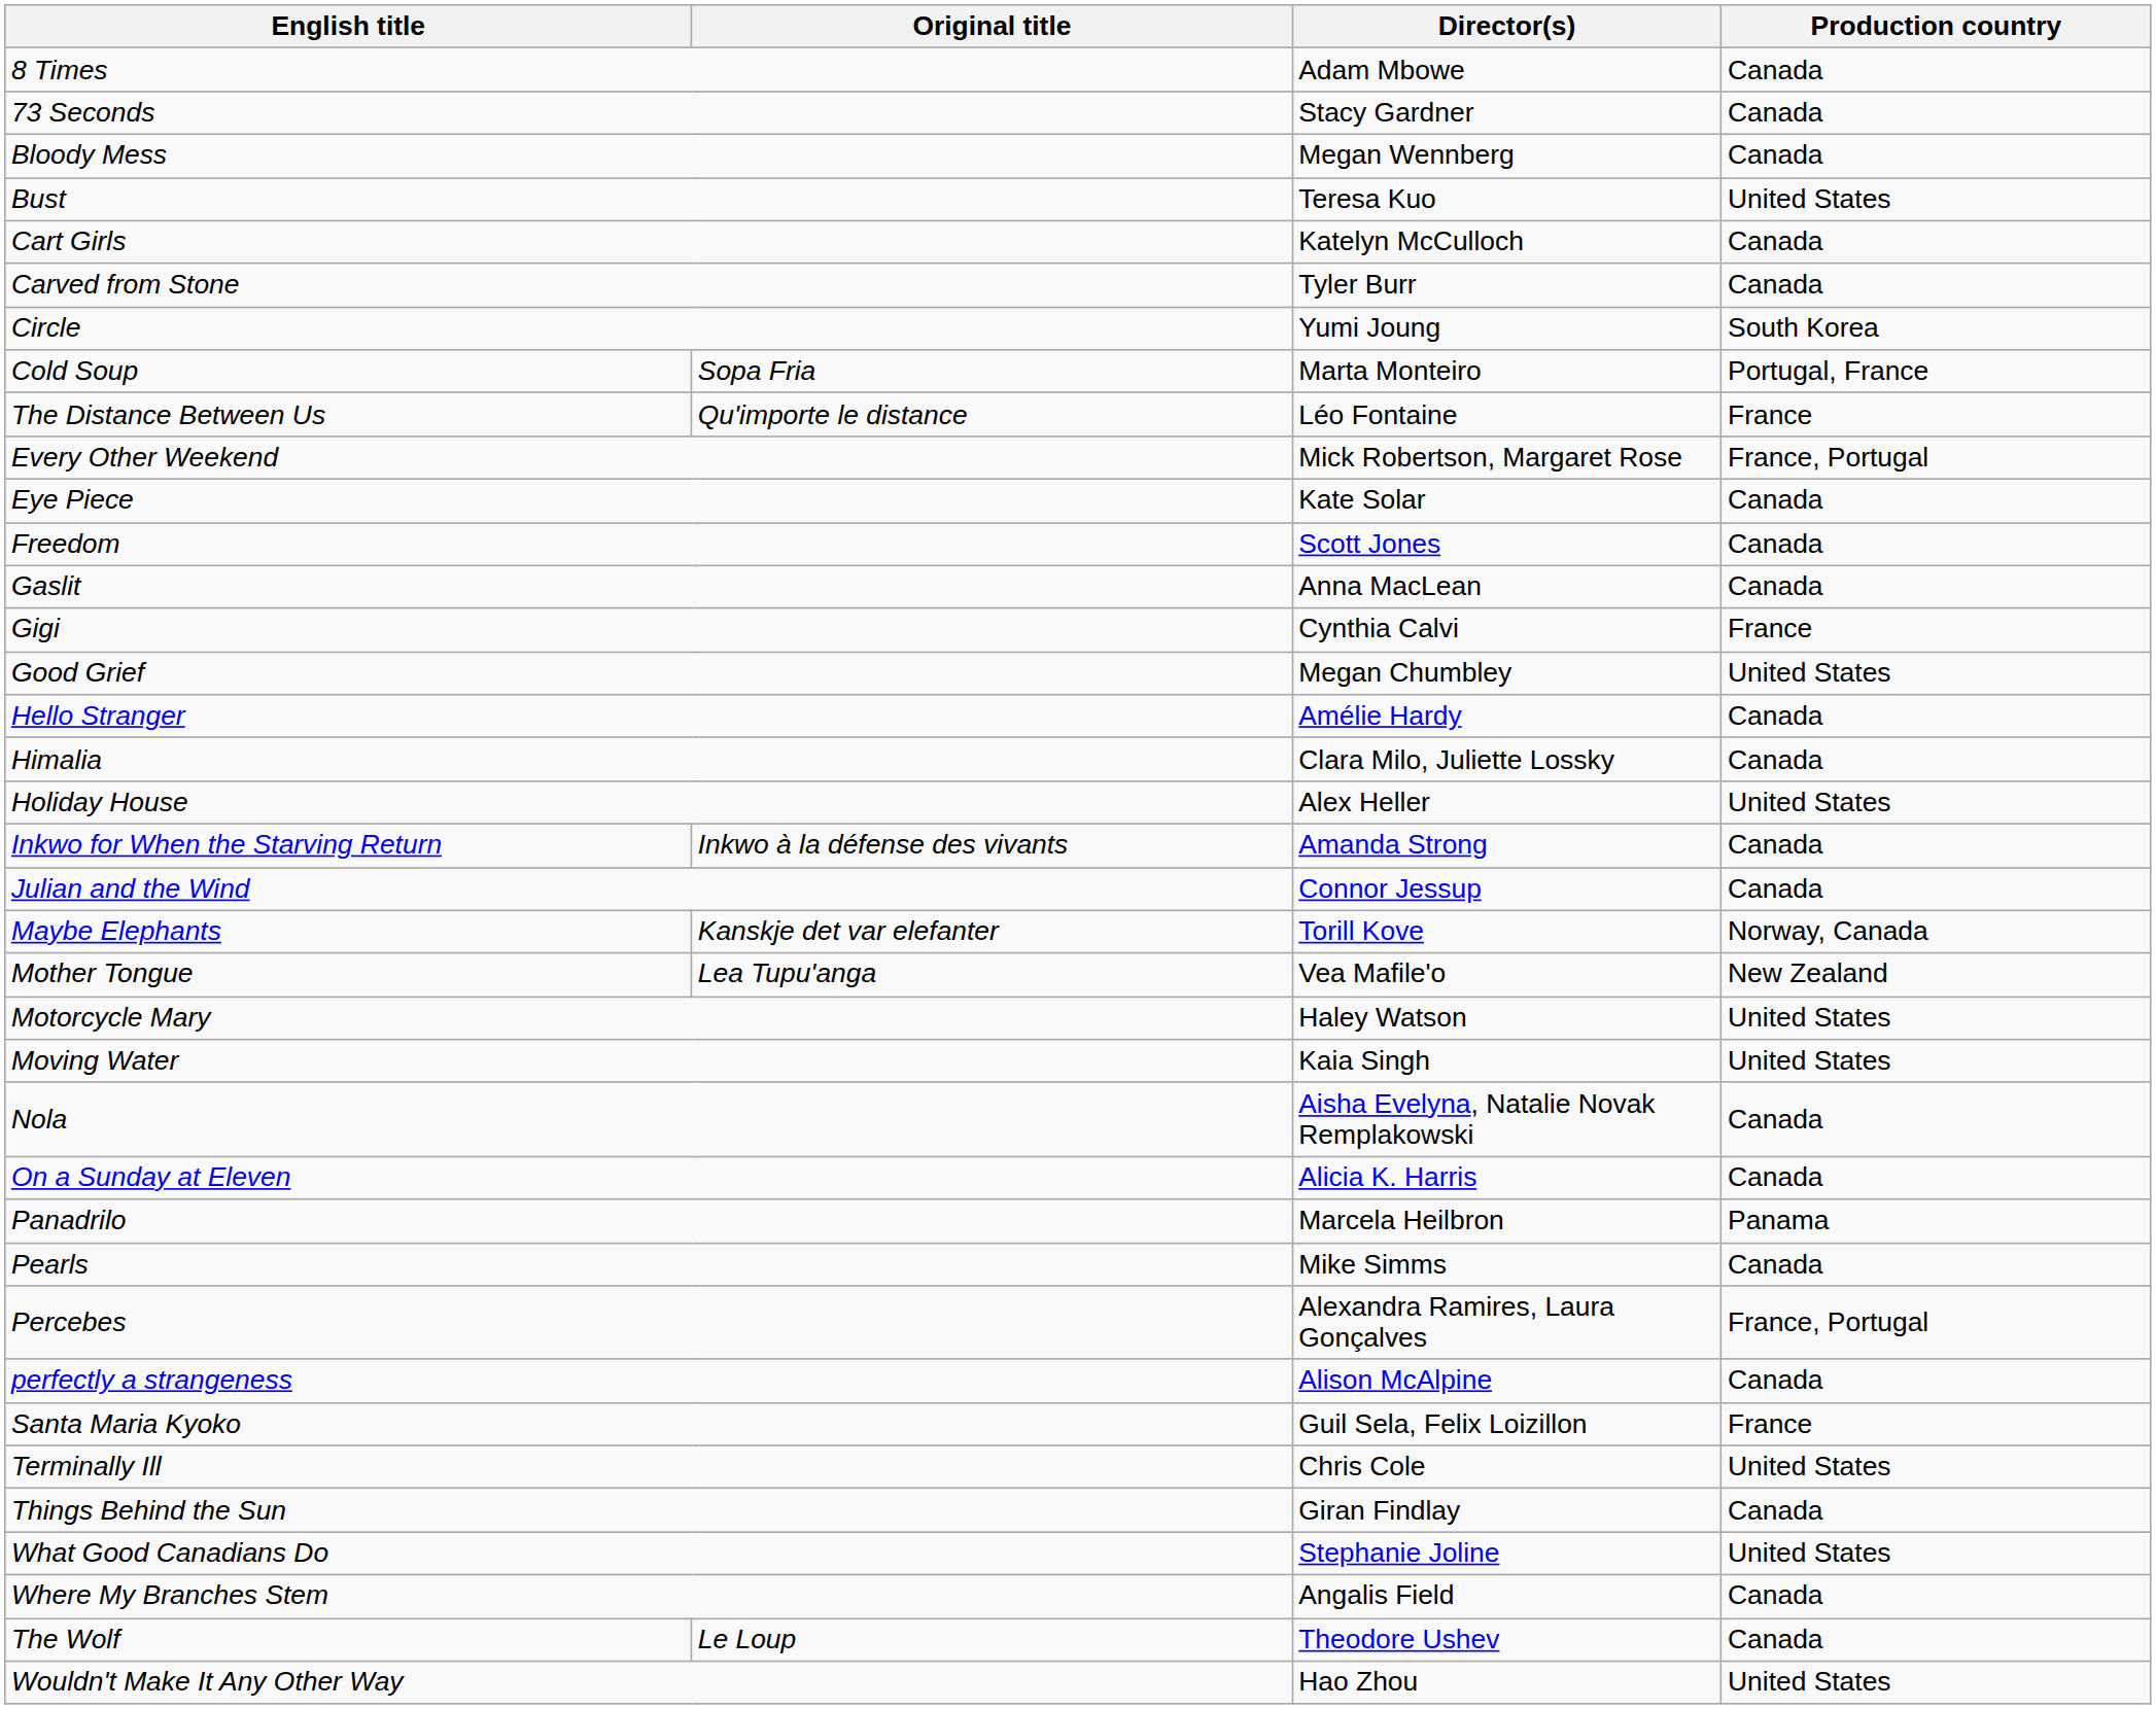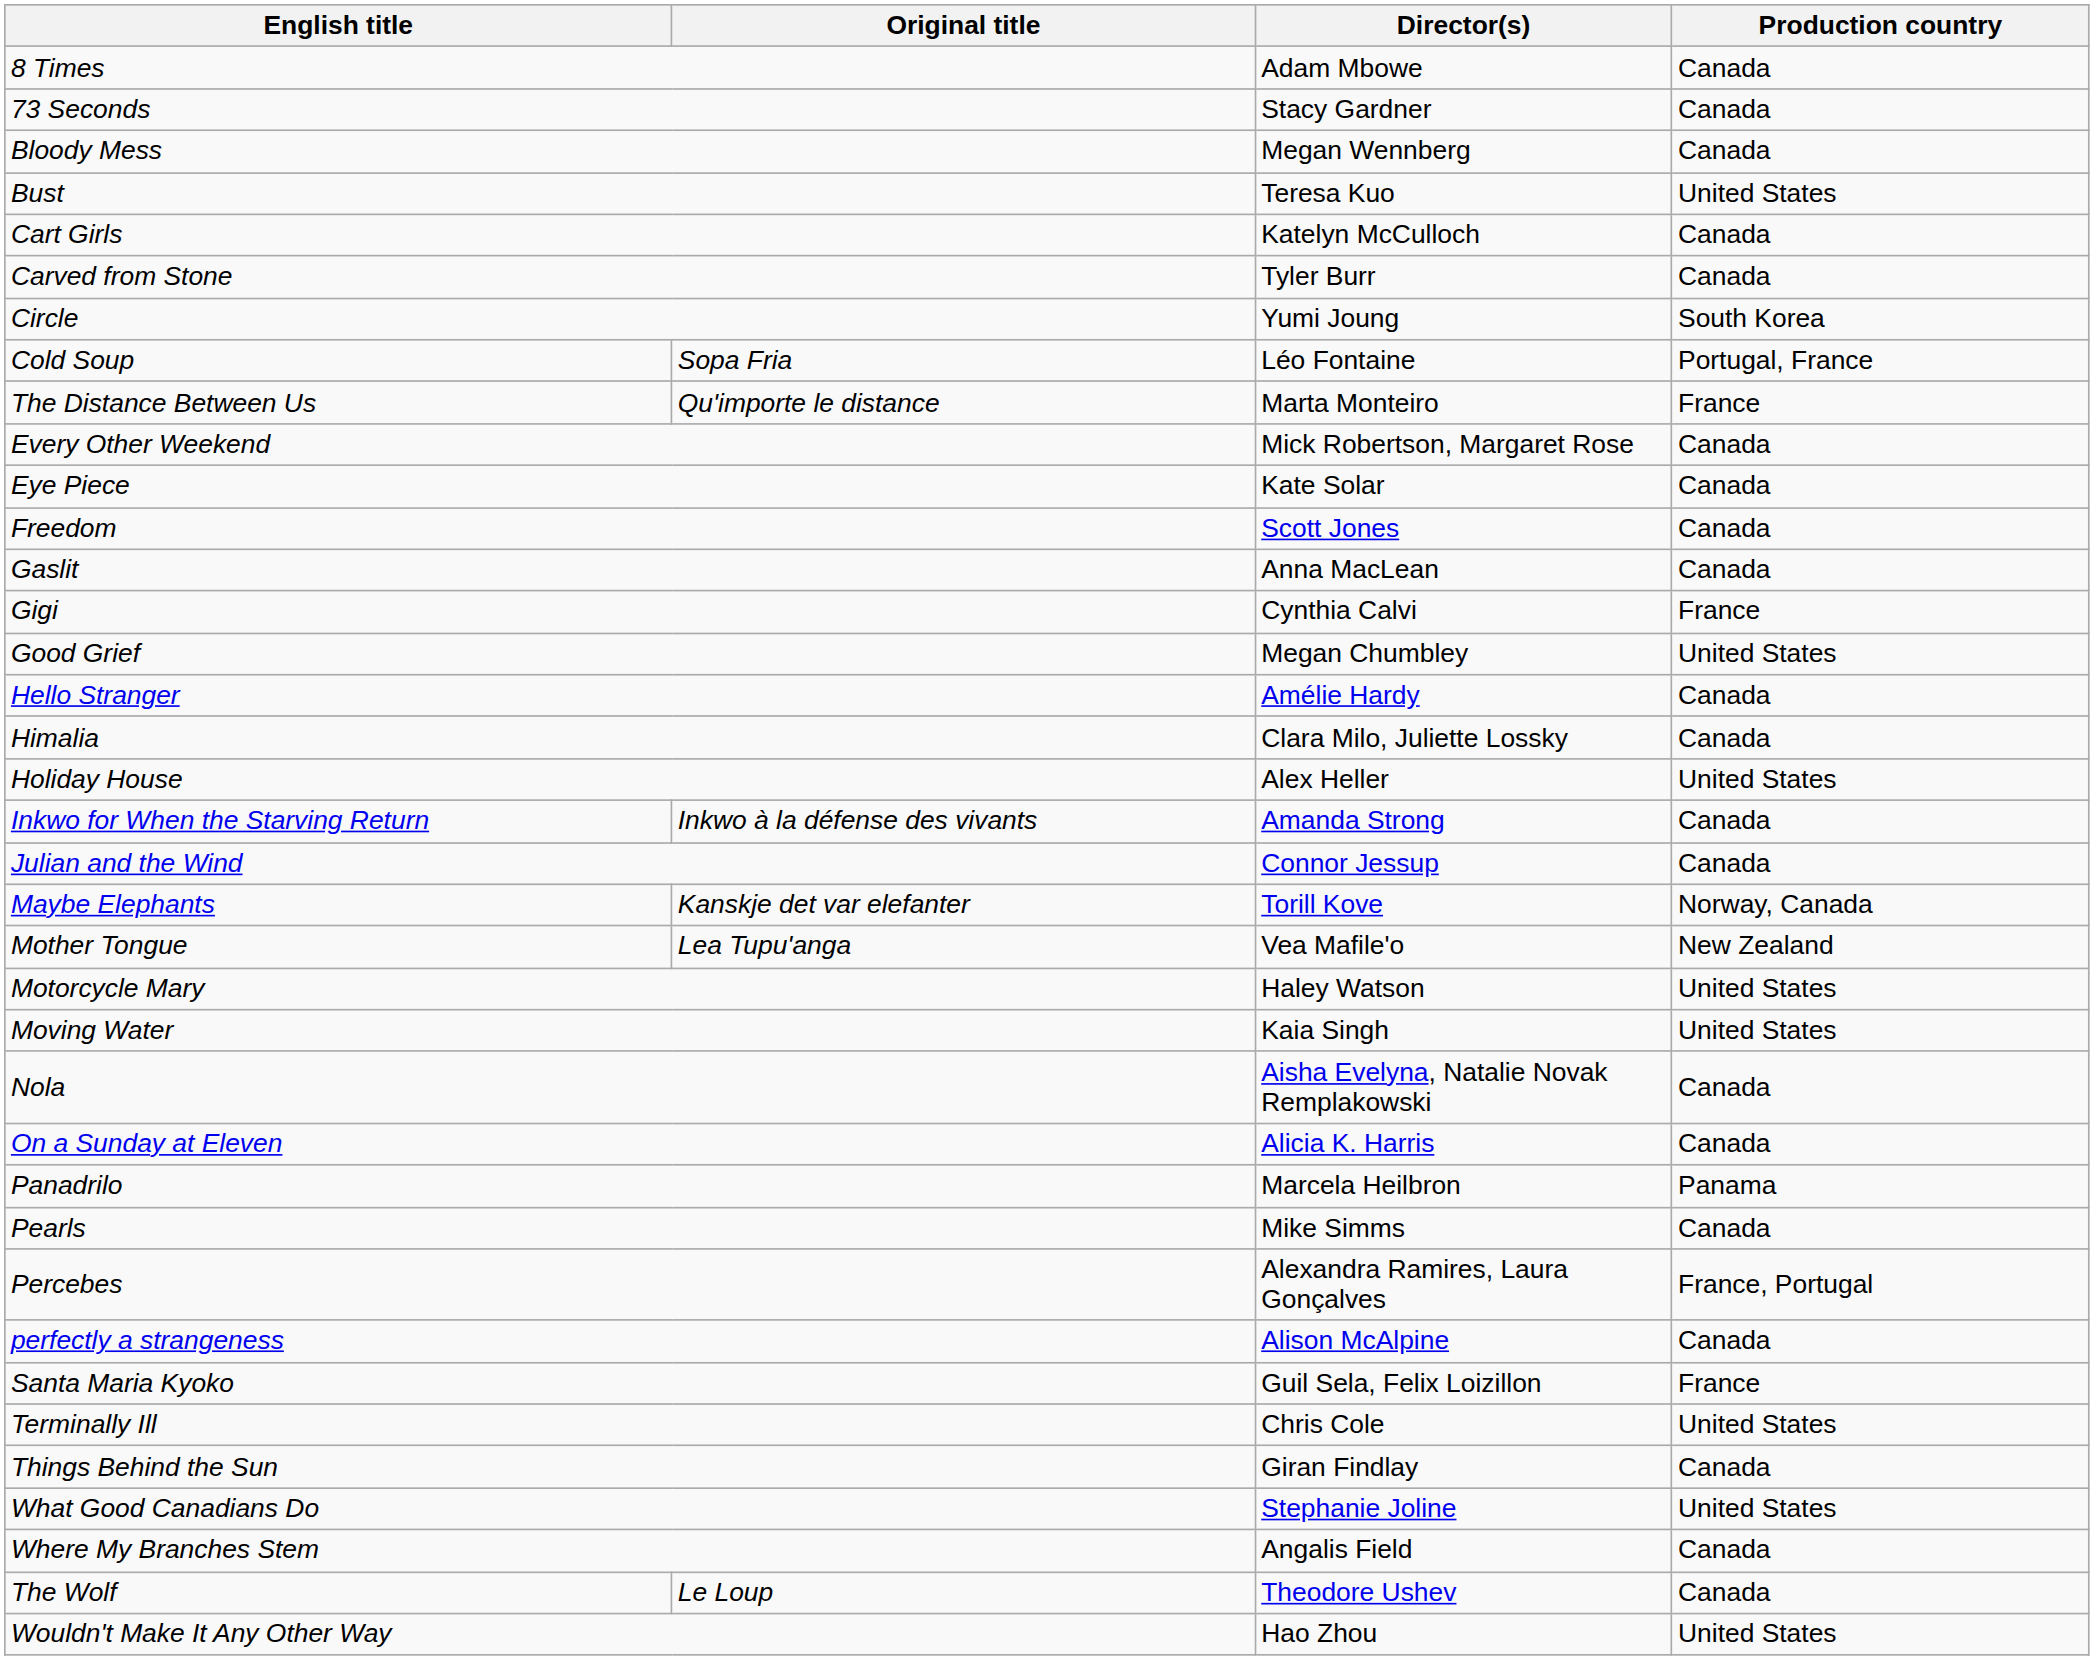Cold Soup | Director(s): Marta Monteiro -> Léo Fontaine
The Distance Between Us | Director(s): Léo Fontaine -> Marta Monteiro
Every Other Weekend | Production country: France, Portugal -> Canada
